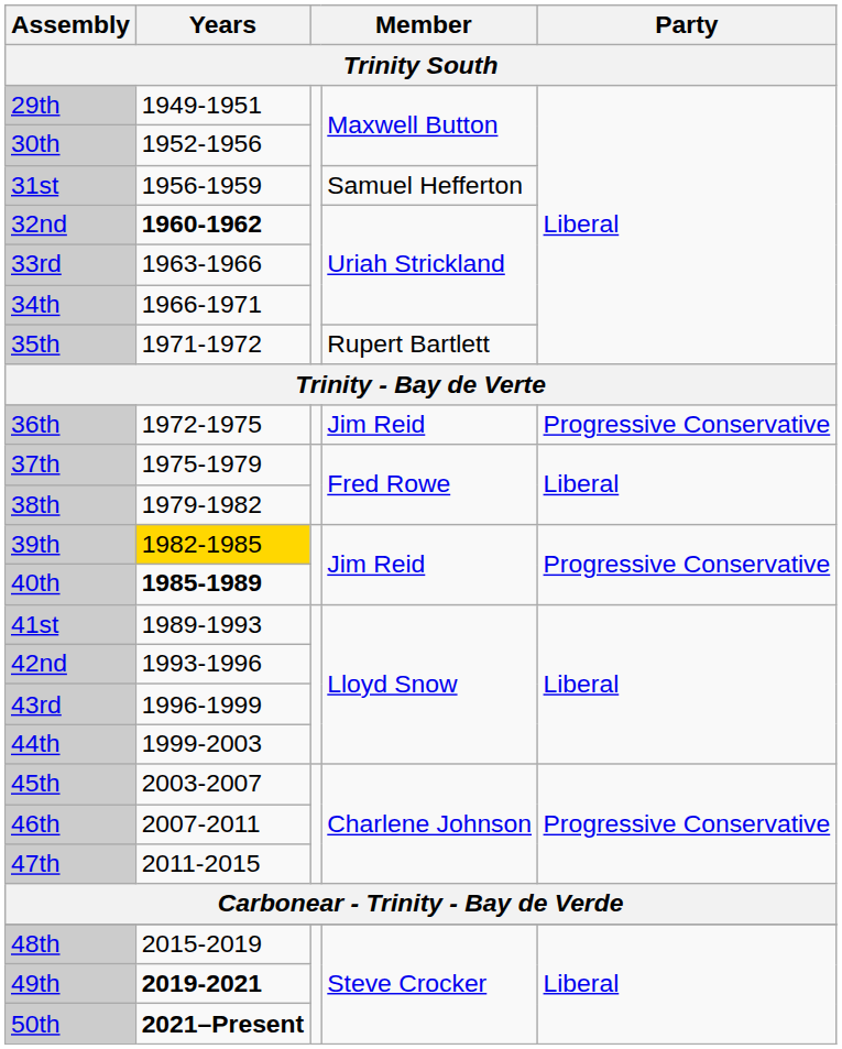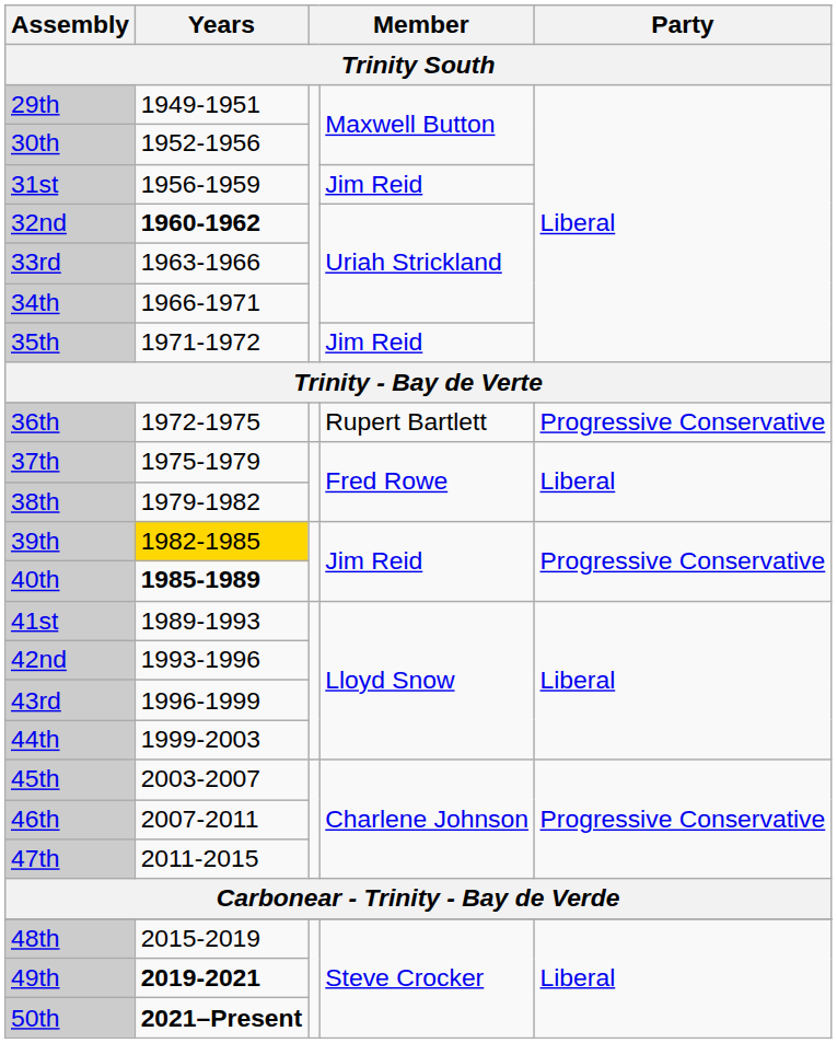31st | column 4: Samuel Hefferton -> Jim Reid
35th | column 4: Rupert Bartlett -> Jim Reid
36th | column 4: Jim Reid -> Rupert Bartlett
